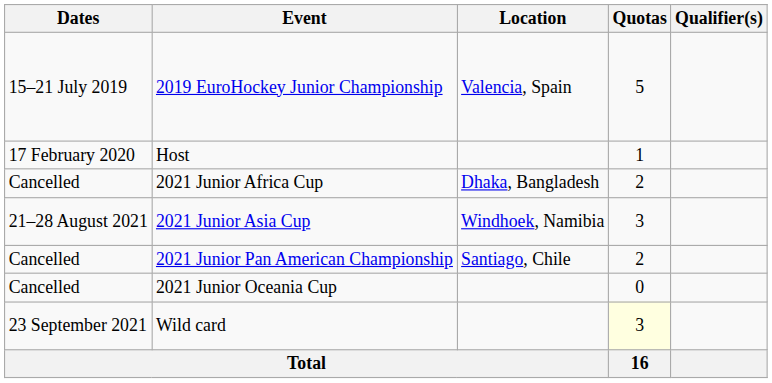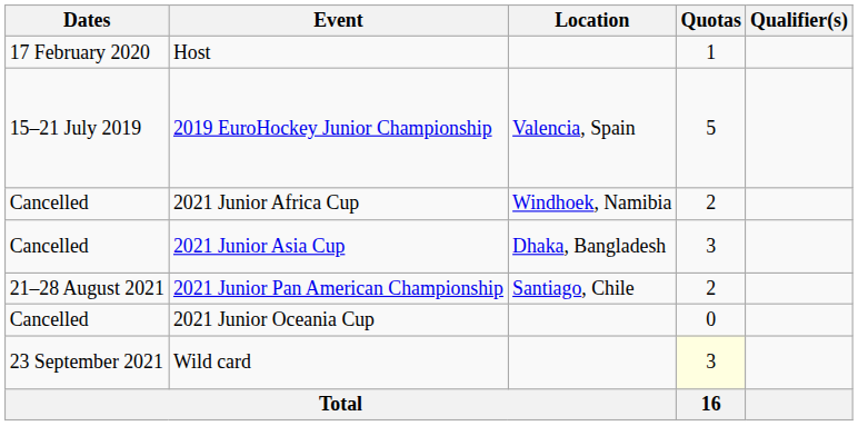rows swapped: 2019 EuroHockey Junior Championship <-> Host
2021 Junior Africa Cup | Location: Dhaka, Bangladesh -> Windhoek, Namibia
2021 Junior Asia Cup | Dates: 21–28 August 2021 -> Cancelled
2021 Junior Asia Cup | Location: Windhoek, Namibia -> Dhaka, Bangladesh
2021 Junior Pan American Championship | Dates: Cancelled -> 21–28 August 2021
